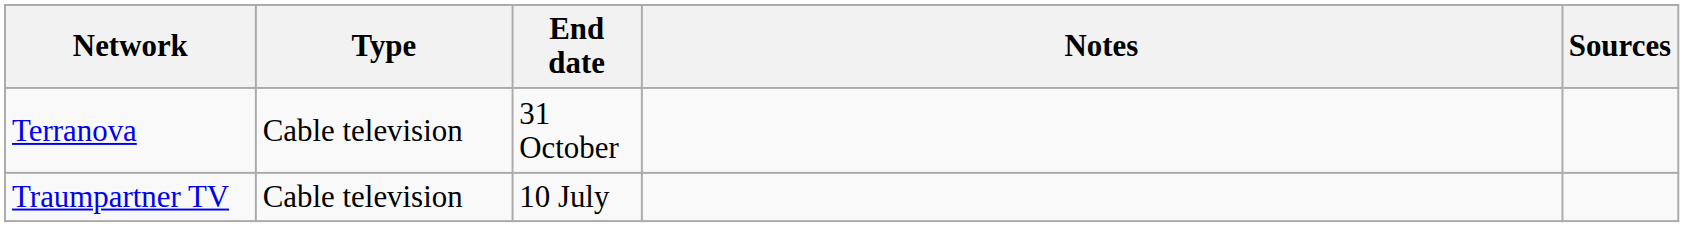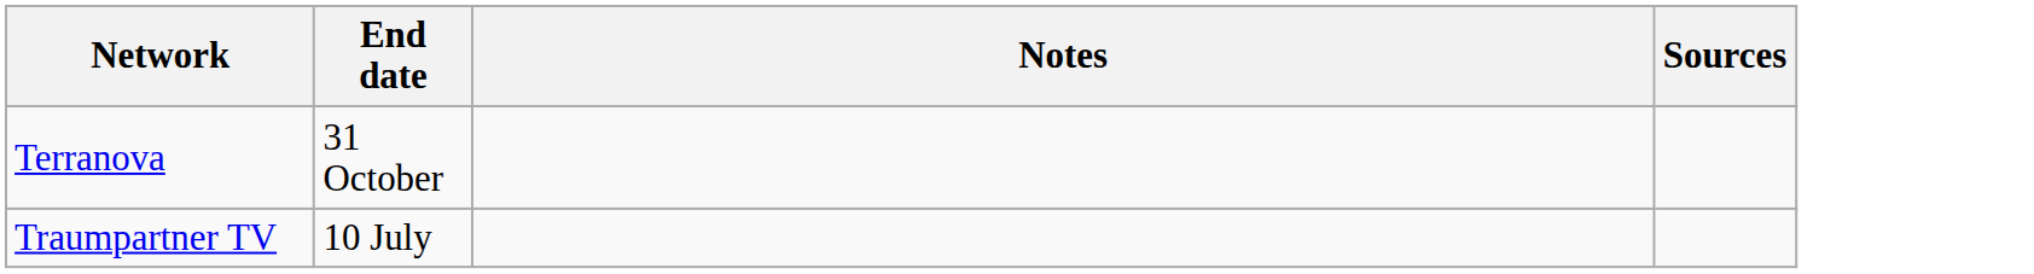- column: Type | Cable television | Cable television
